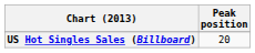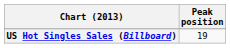US Hot Singles Sales (Billboard) | Peak position: 20 -> 19
